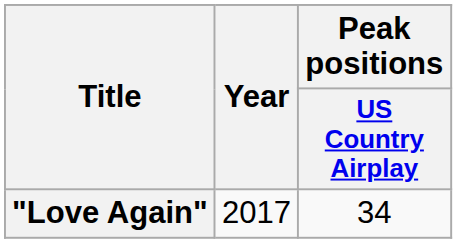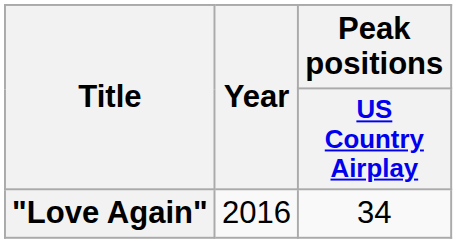"Love Again" | Year: 2017 -> 2016
